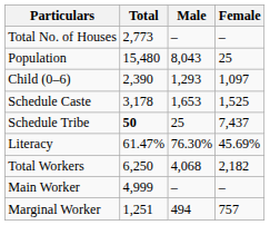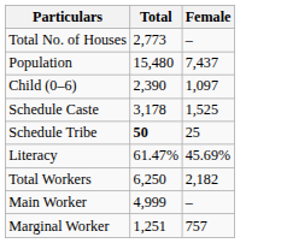- column: Male | – | 8,043 | 1,293 | 1,653 | 25 | 76.30% | 4,068 | – | 494
Population | Female: 25 -> 7,437
Schedule Tribe | Female: 7,437 -> 25
